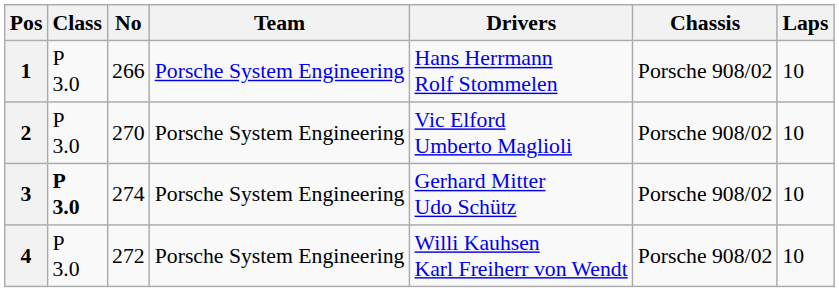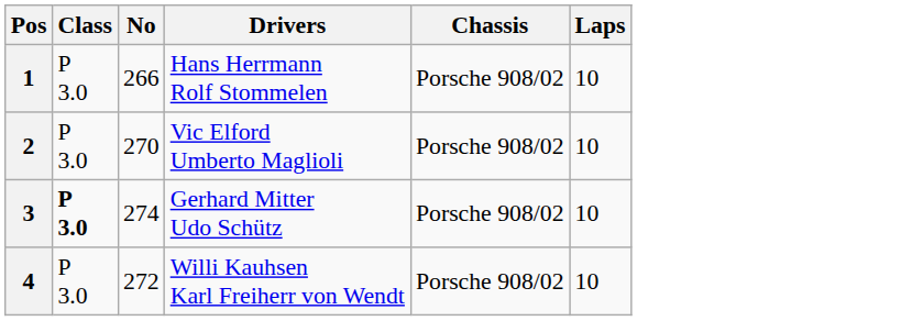- column: Team | Porsche System Engineering | Porsche System Engineering | Porsche System Engineering | Porsche System Engineering
